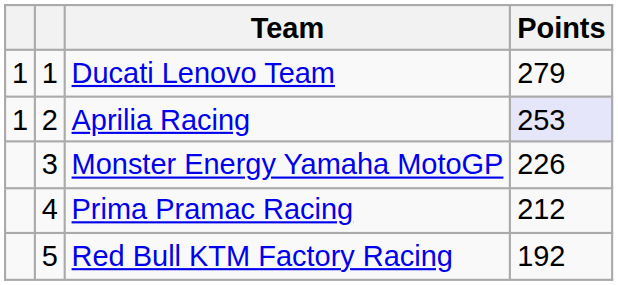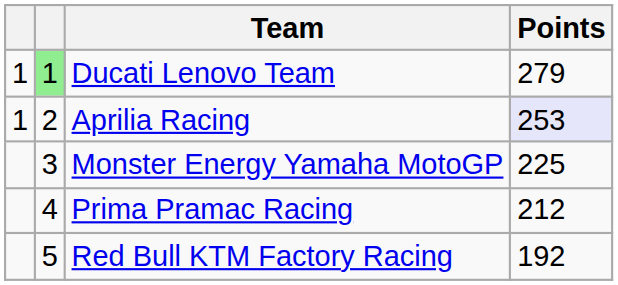Ducati Lenovo Team | column 2: no background -> lightgreen background
Monster Energy Yamaha MotoGP | Points: 226 -> 225
